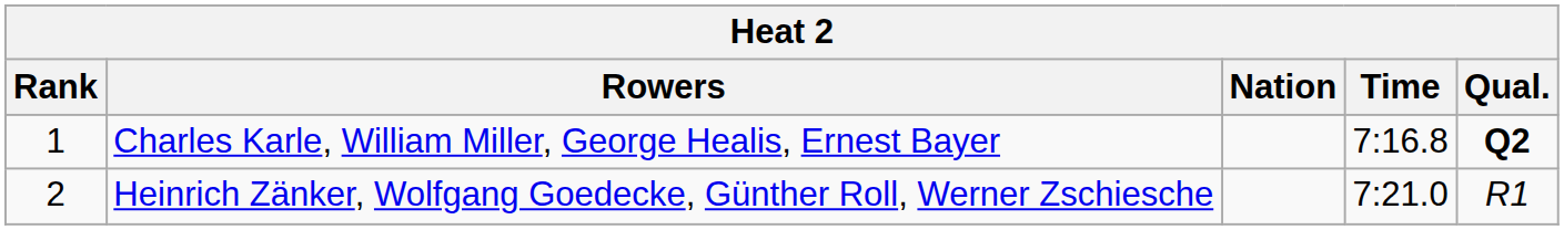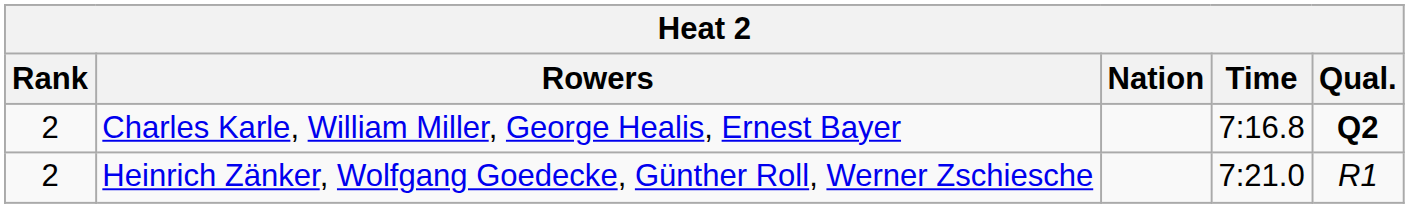Charles Karle, William Miller, George Healis, Ernest Bayer | Rank: 1 -> 2
